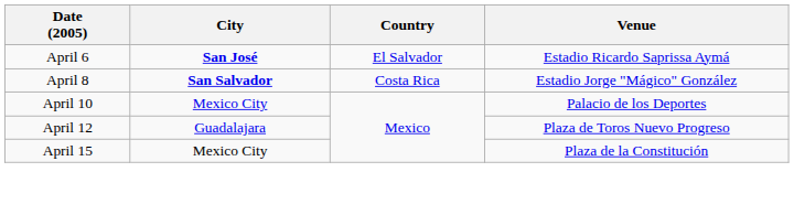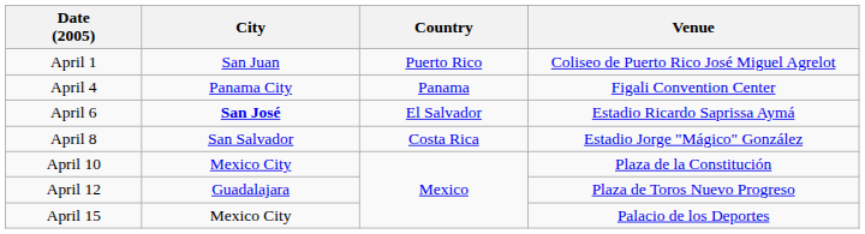+ row: April 1 | San Juan | Puerto Rico | Coliseo de Puerto Rico José Miguel Agrelot
+ row: April 4 | Panama City | Panama | Figali Convention Center
April 8 | City: bold -> normal
April 10 | Venue: Palacio de los Deportes -> Plaza de la Constitución
April 15 | Venue: Plaza de la Constitución -> Palacio de los Deportes
